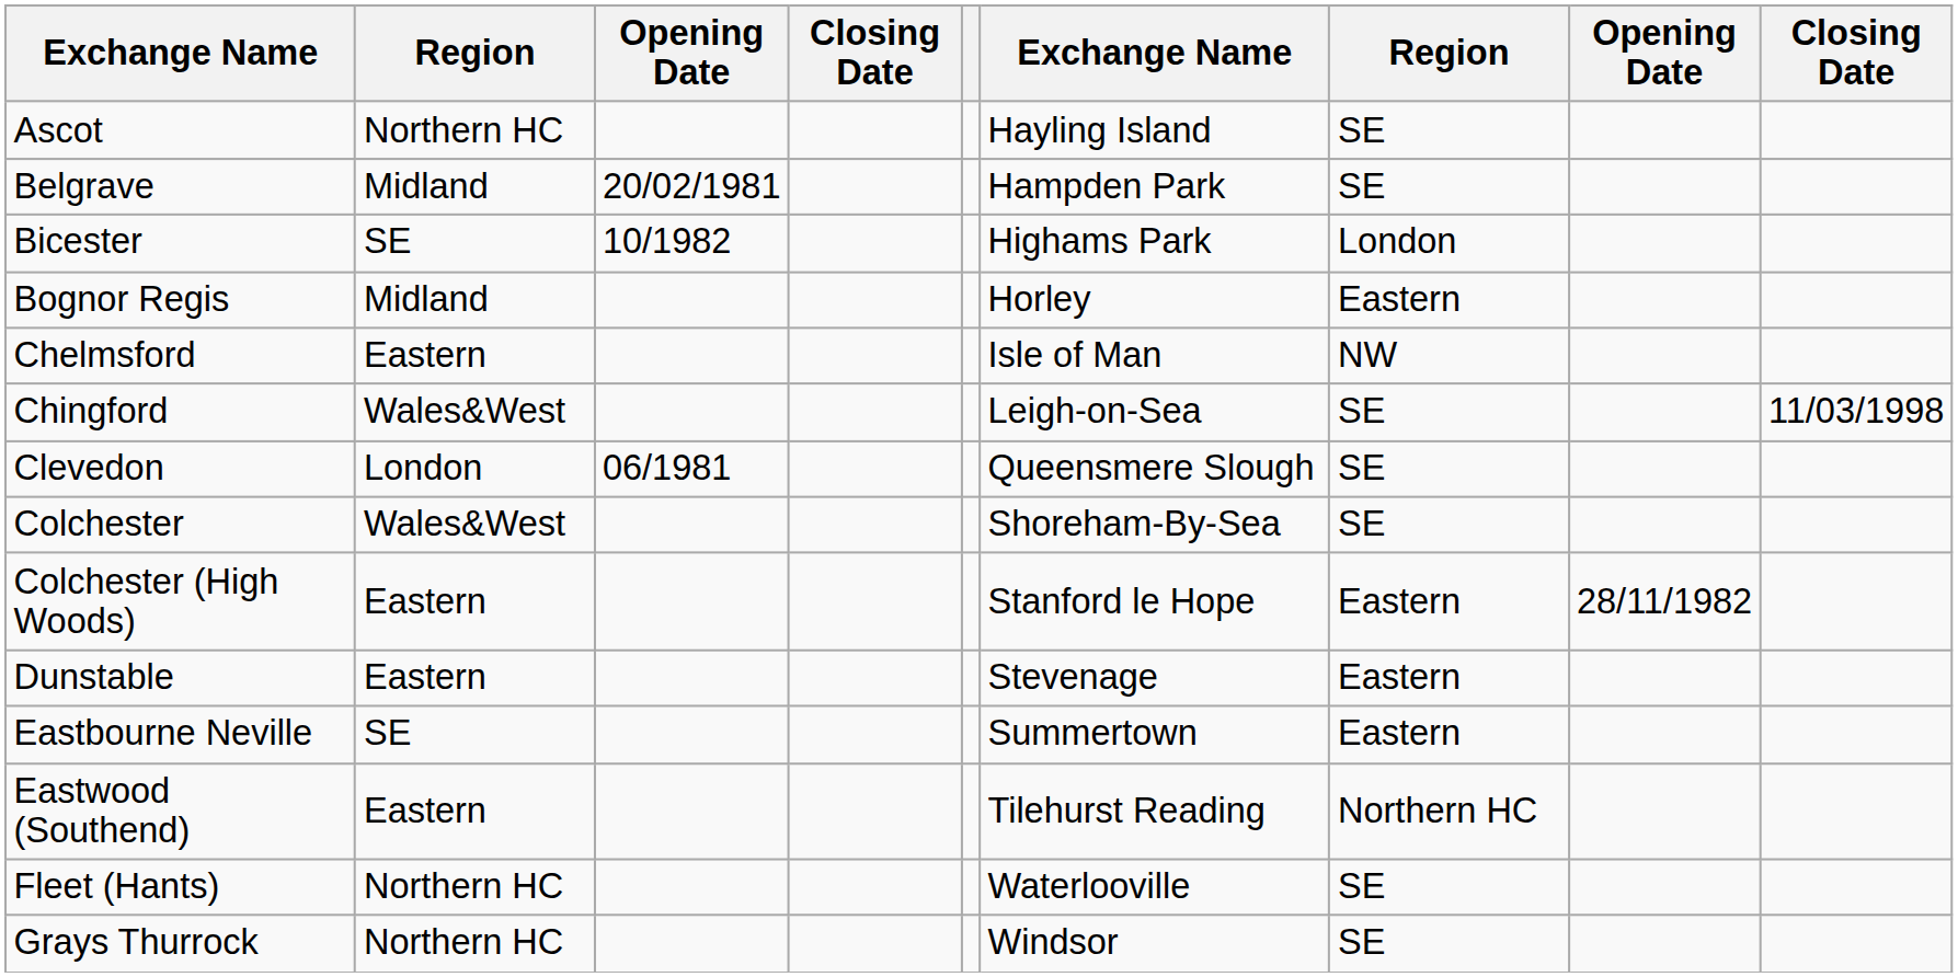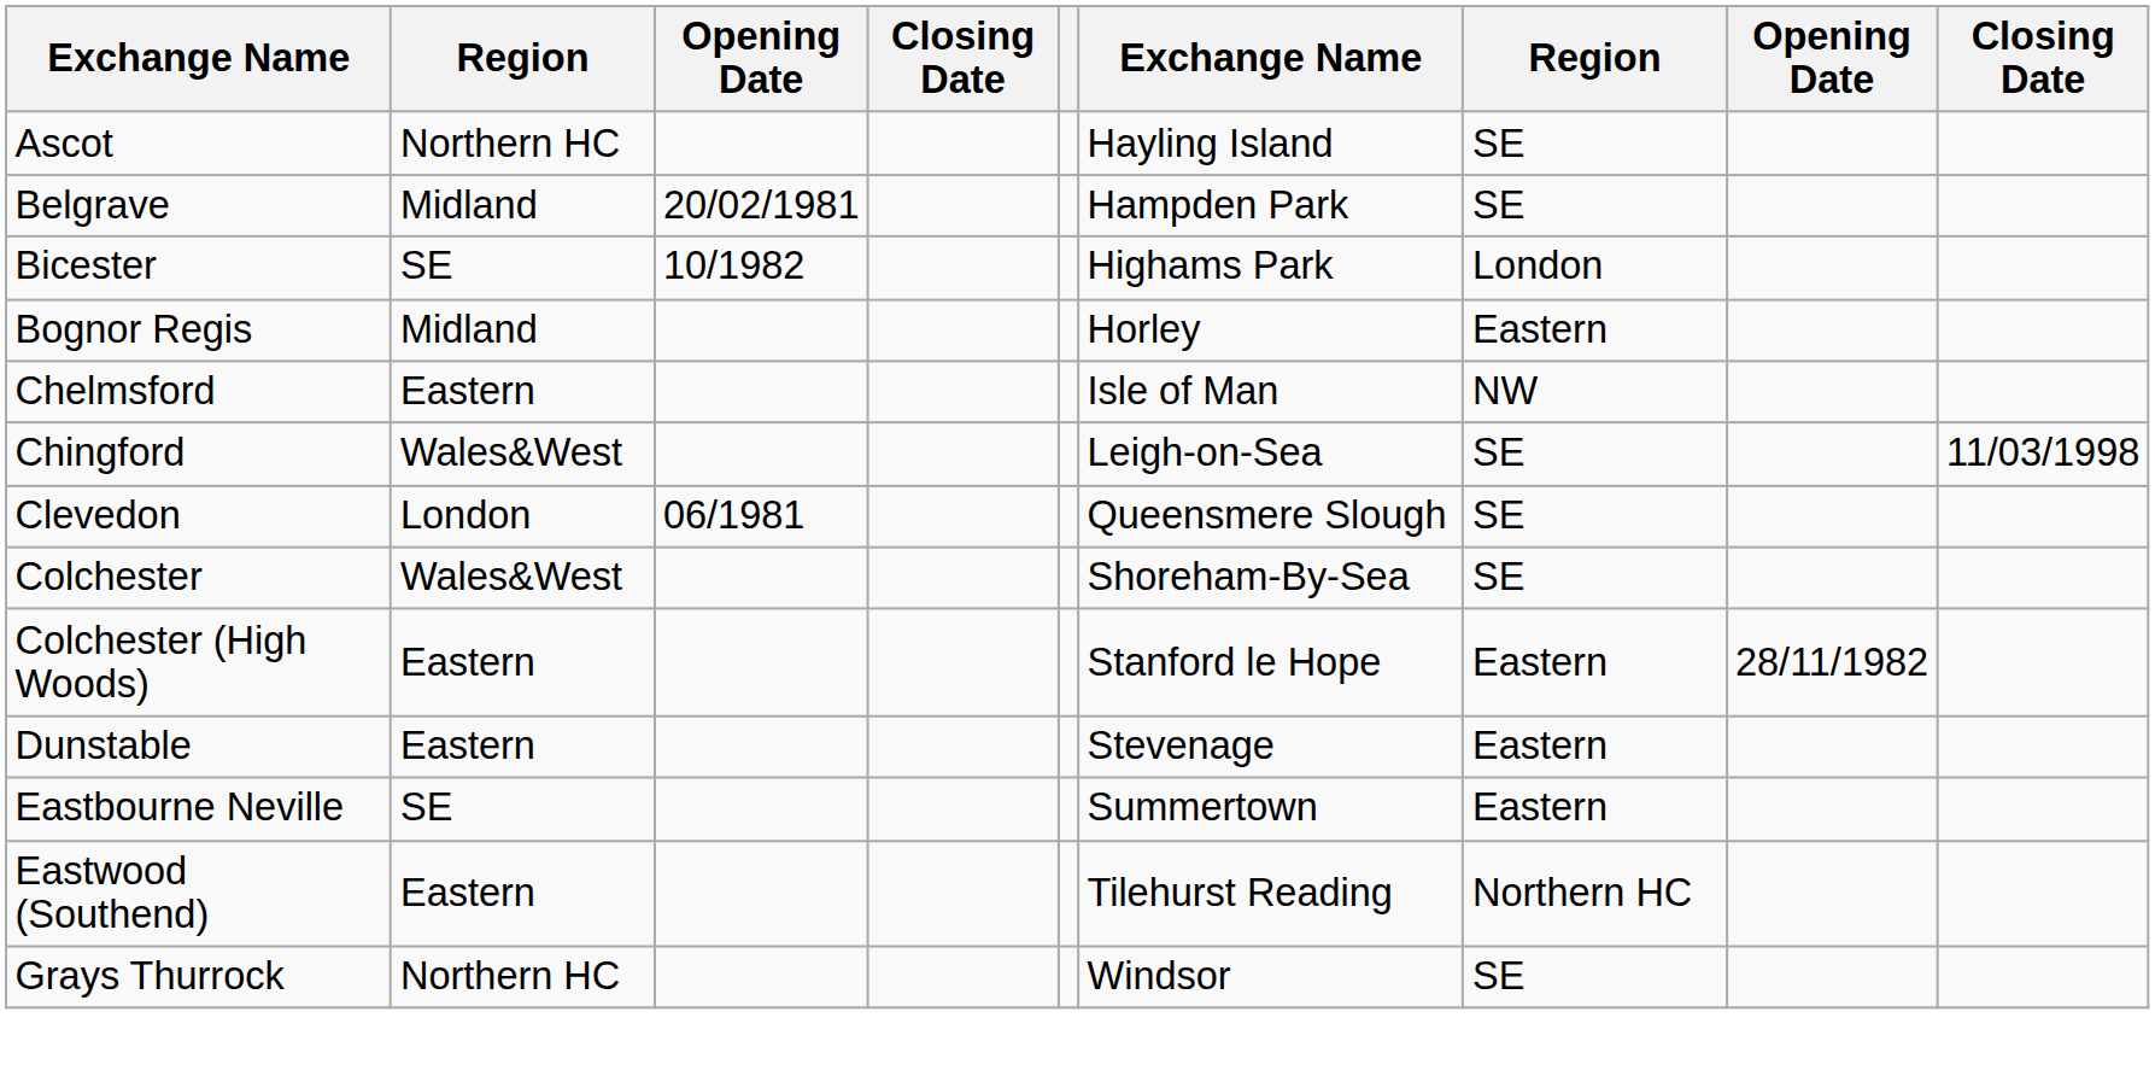- row: Fleet (Hants) | Northern HC | Waterlooville | SE
